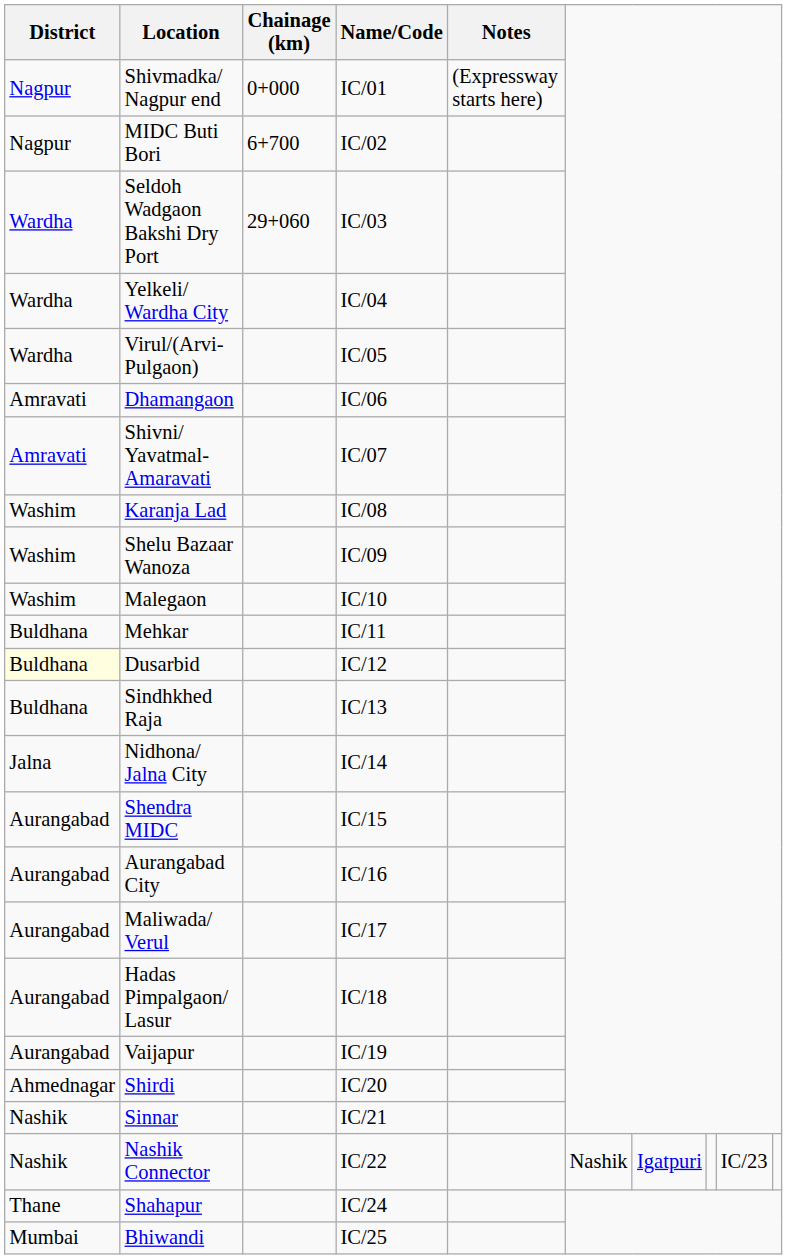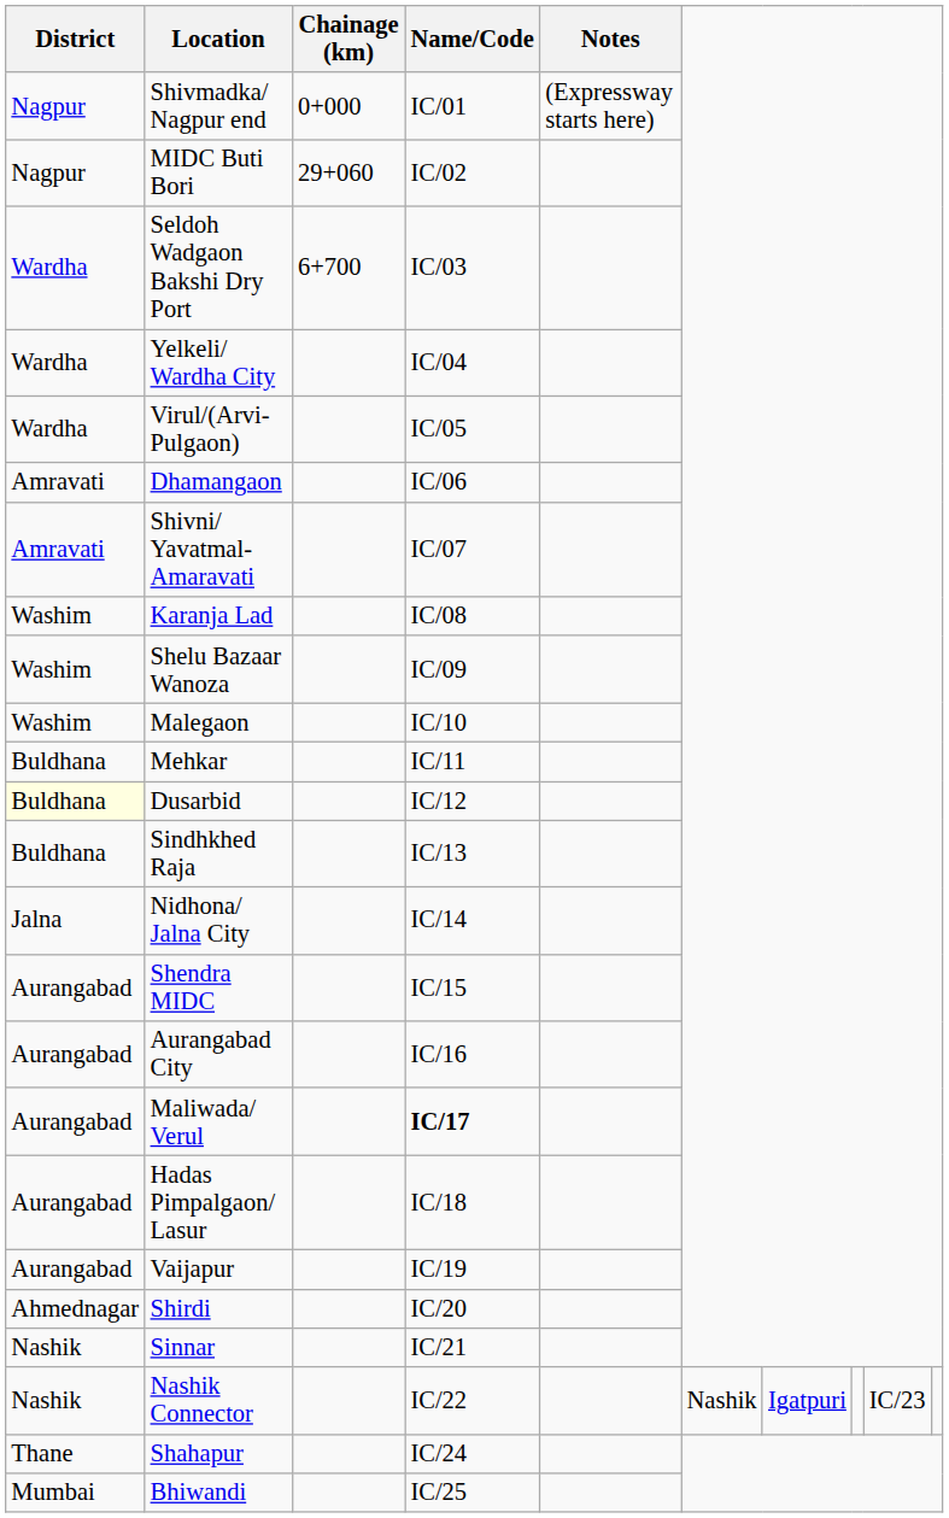MIDC Buti Bori | Chainage (km): 6+700 -> 29+060
Seldoh Wadgaon Bakshi Dry Port | Chainage (km): 29+060 -> 6+700
Maliwada/ Verul | Name/Code: normal -> bold
